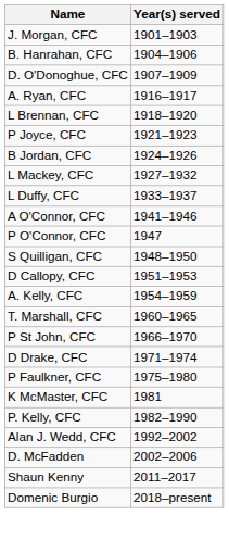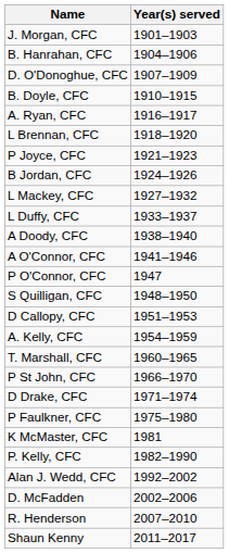+ row: B. Doyle, CFC | 1910–1915
+ row: A Doody, CFC | 1938–1940
+ row: R. Henderson | 2007–2010
- row: Domenic Burgio | 2018–present
